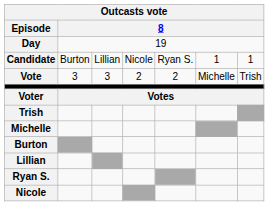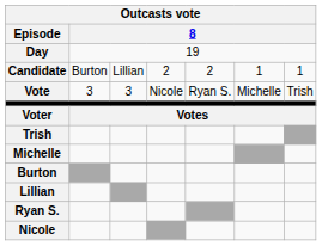Candidate | column 4: Nicole -> 2
Candidate | column 5: Ryan S. -> 2
Vote | column 4: 2 -> Nicole
Vote | column 5: 2 -> Ryan S.
